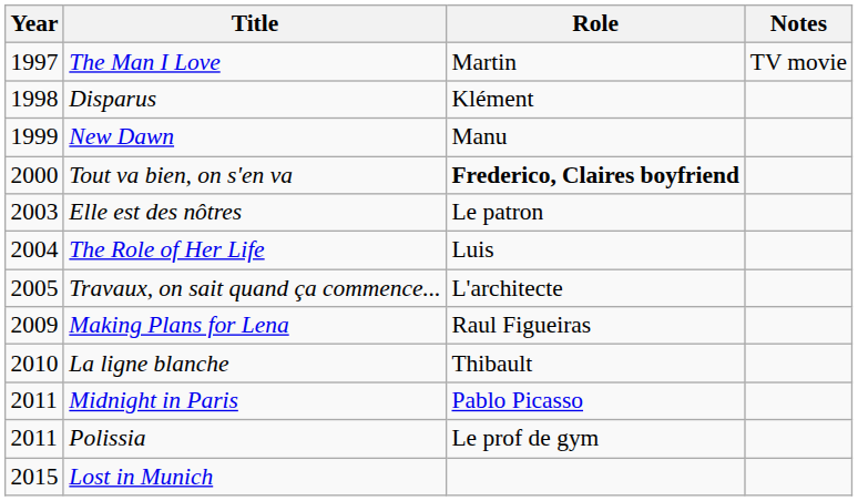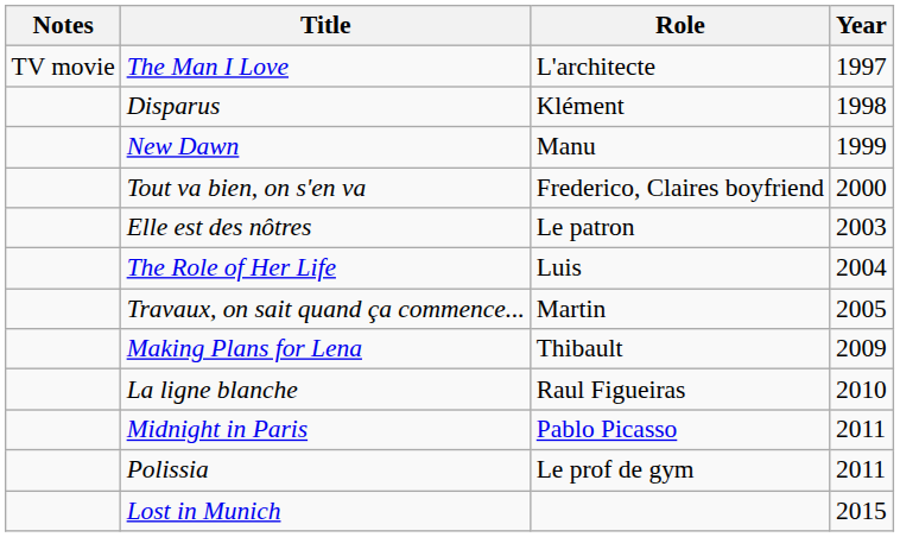columns swapped: Year <-> Notes
The Man I Love | Role: Martin -> L'architecte
Tout va bien, on s'en va | Role: bold -> normal
Travaux, on sait quand ça commence... | Role: L'architecte -> Martin
Making Plans for Lena | Role: Raul Figueiras -> Thibault
La ligne blanche | Role: Thibault -> Raul Figueiras
